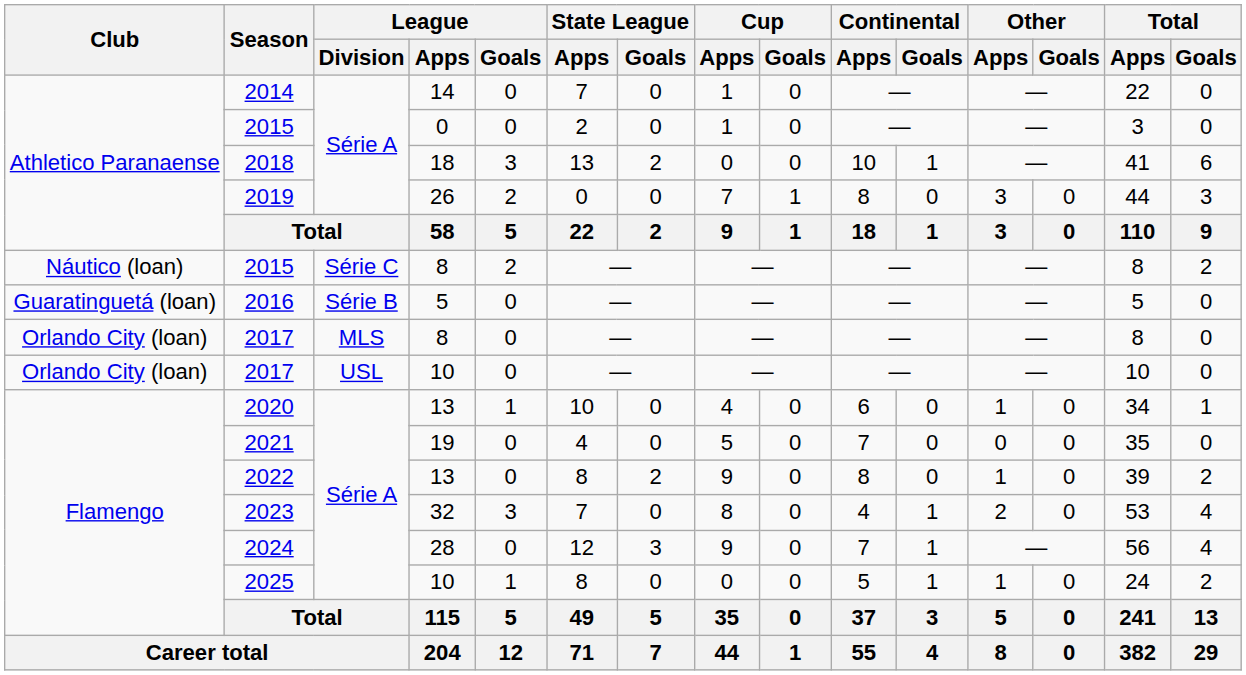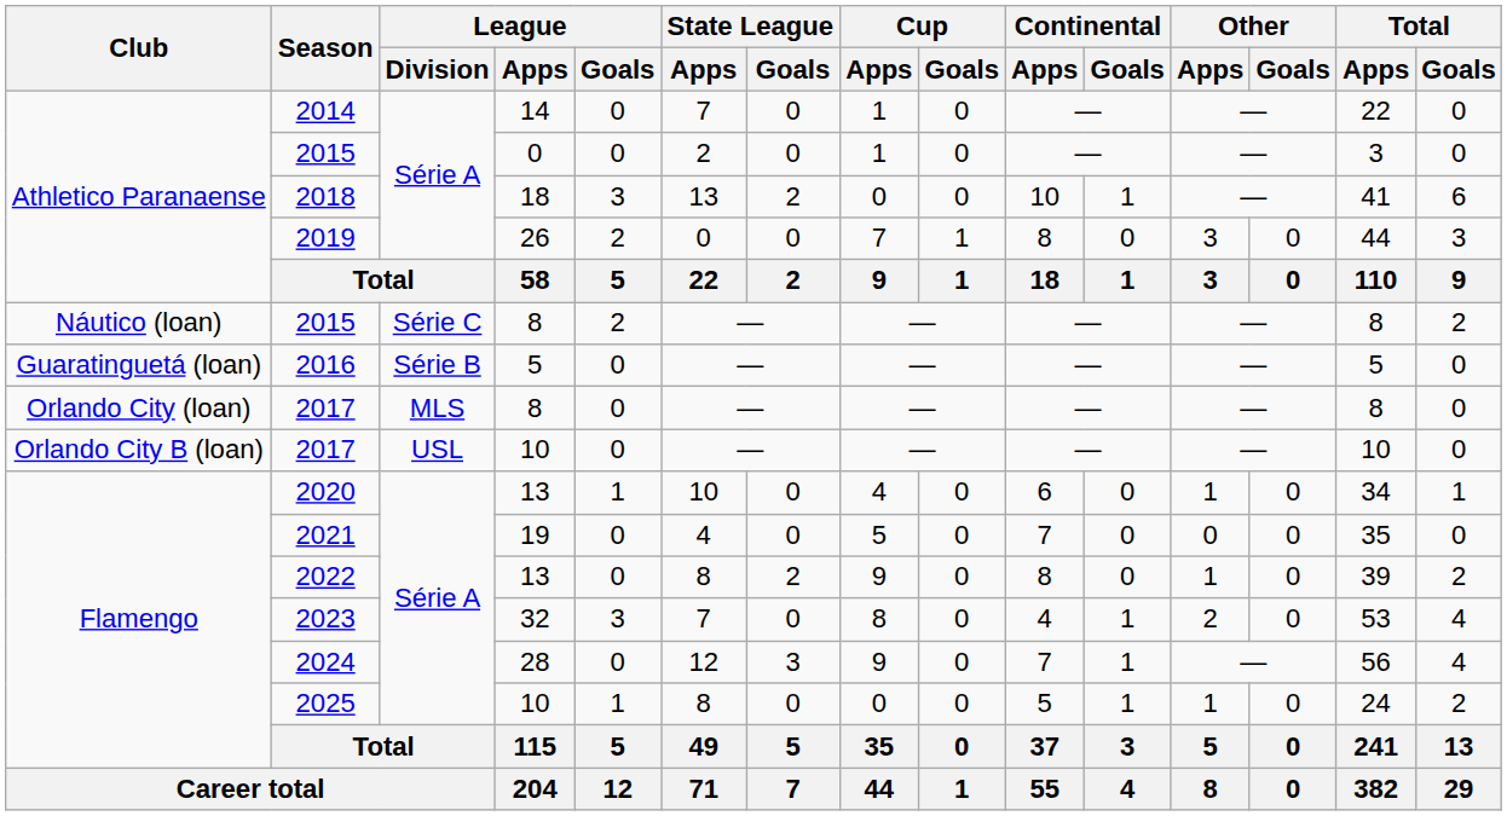2017 / 10 | Club: Orlando City (loan) -> Orlando City B (loan)
